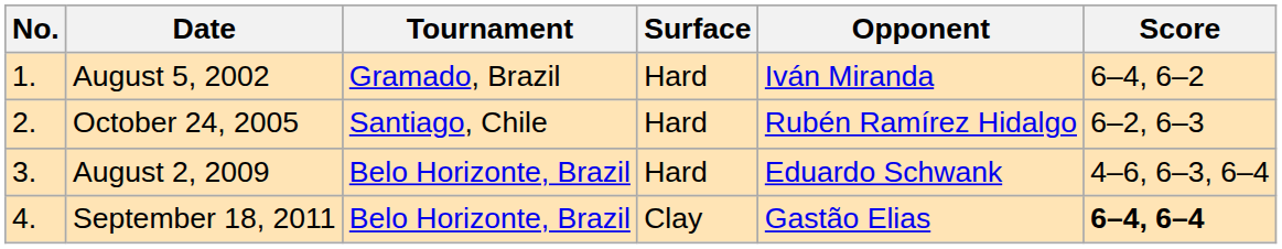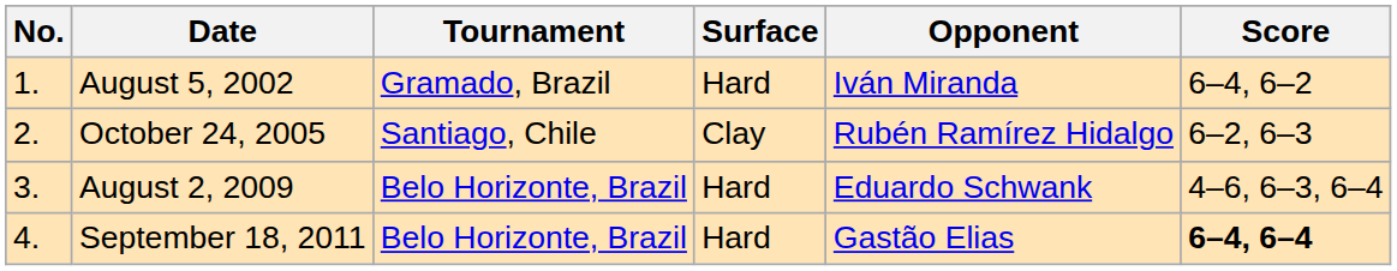October 24, 2005 | Surface: Hard -> Clay
September 18, 2011 | Surface: Clay -> Hard
